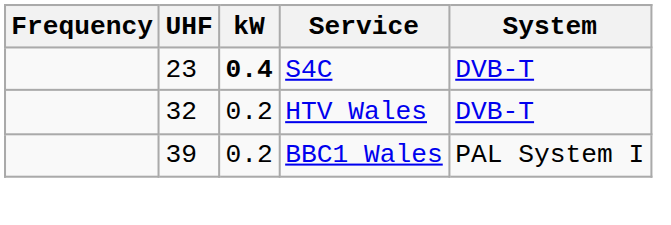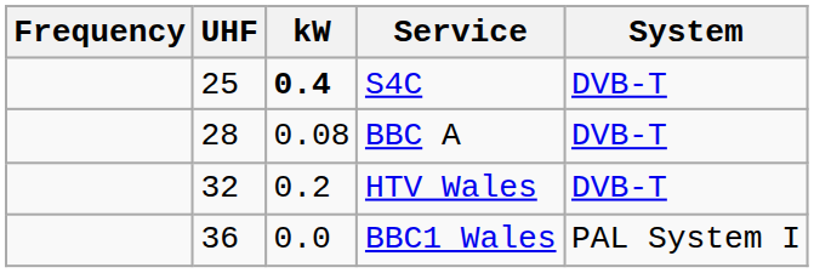S4C | UHF: 23 -> 25
+ row: 28 | 0.08 | BBC A | DVB-T
BBC1 Wales | UHF: 39 -> 36
BBC1 Wales | kW: 0.2 -> 0.0
